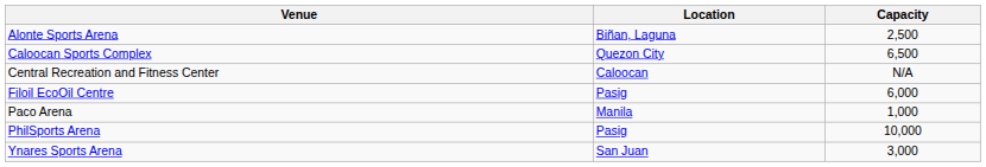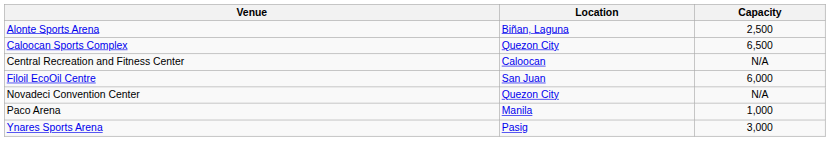Filoil EcoOil Centre | Location: Pasig -> San Juan
+ row: Novadeci Convention Center | Quezon City | N/A
- row: PhilSports Arena | Pasig | 10,000
Ynares Sports Arena | Location: San Juan -> Pasig
